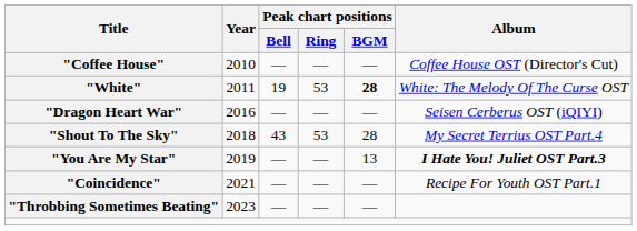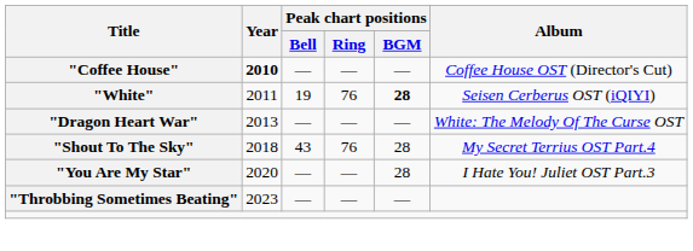"Coffee House" | Year: normal -> bold
"White" | Peak chart positions / Ring: 53 -> 76
"White" | Album: White: The Melody Of The Curse OST -> Seisen Cerberus OST (iQIYI)
"Dragon Heart War" | Year: 2016 -> 2013
"Dragon Heart War" | Album: Seisen Cerberus OST (iQIYI) -> White: The Melody Of The Curse OST
"Shout To The Sky" | Peak chart positions / Ring: 53 -> 76
"You Are My Star" | Year: 2019 -> 2020
"You Are My Star" | Peak chart positions / BGM: 13 -> 28
"You Are My Star" | Album: bold -> normal
- row: "Coincidence" | 2021 | — | — | — | Recipe For Youth OST Part.1
